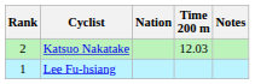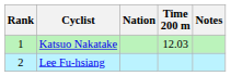Katsuo Nakatake | Rank: 2 -> 1
Lee Fu-hsiang | Rank: 1 -> 2
